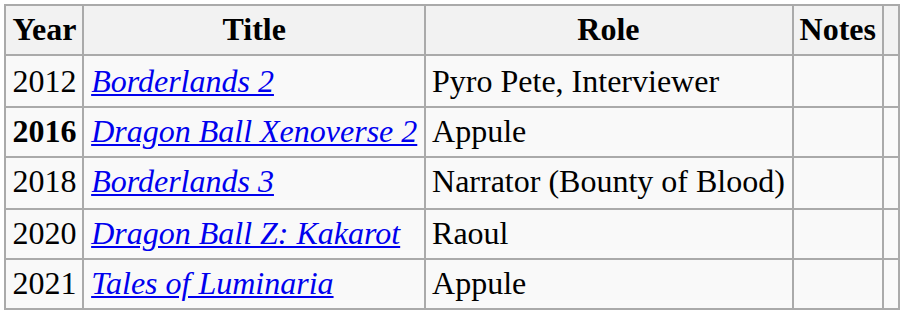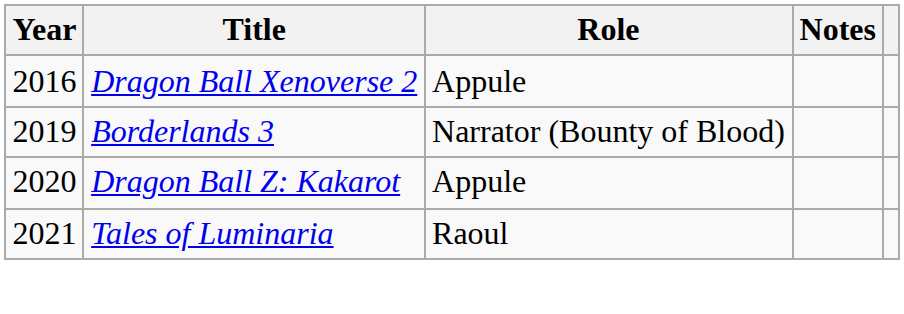- row: 2012 | Borderlands 2 | Pyro Pete, Interviewer
Dragon Ball Xenoverse 2 | Year: bold -> normal
Borderlands 3 | Year: 2018 -> 2019
Dragon Ball Z: Kakarot | Role: Raoul -> Appule
Tales of Luminaria | Role: Appule -> Raoul
